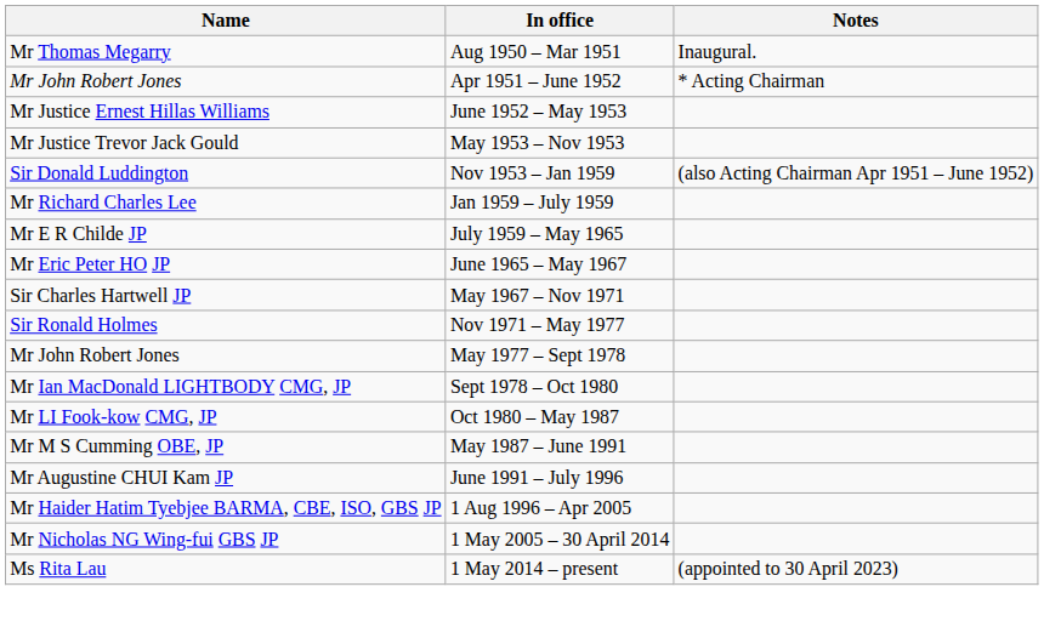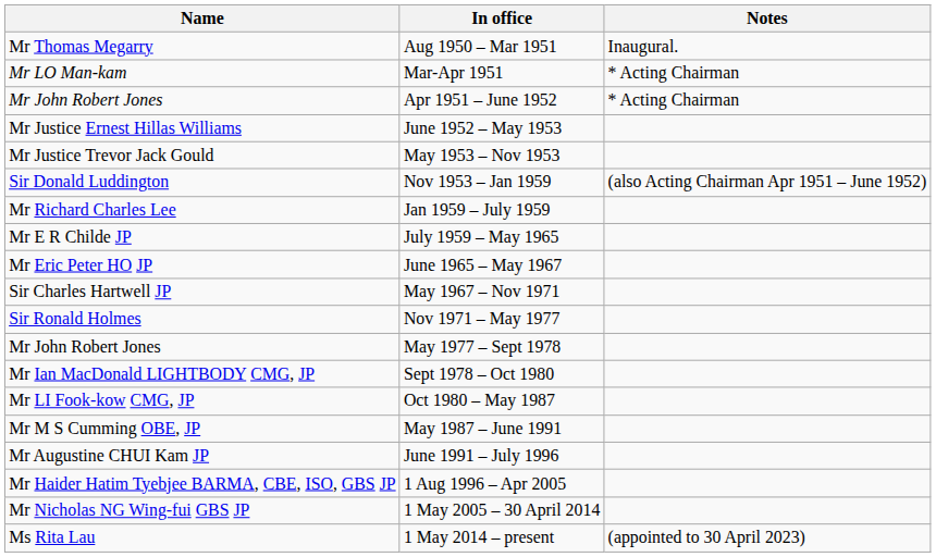+ row: Mr LO Man-kam | Mar-Apr 1951 | * Acting Chairman
